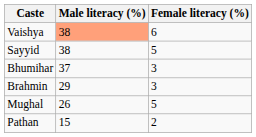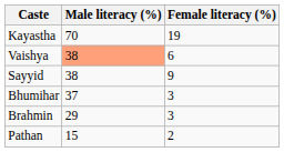+ row: Kayastha | 70 | 19
Sayyid | Female literacy (%): 5 -> 9
- row: Mughal | 26 | 5
